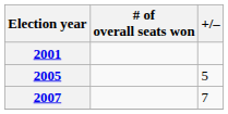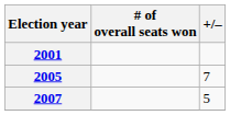2005 | +/–: 5 -> 7
2007 | +/–: 7 -> 5
